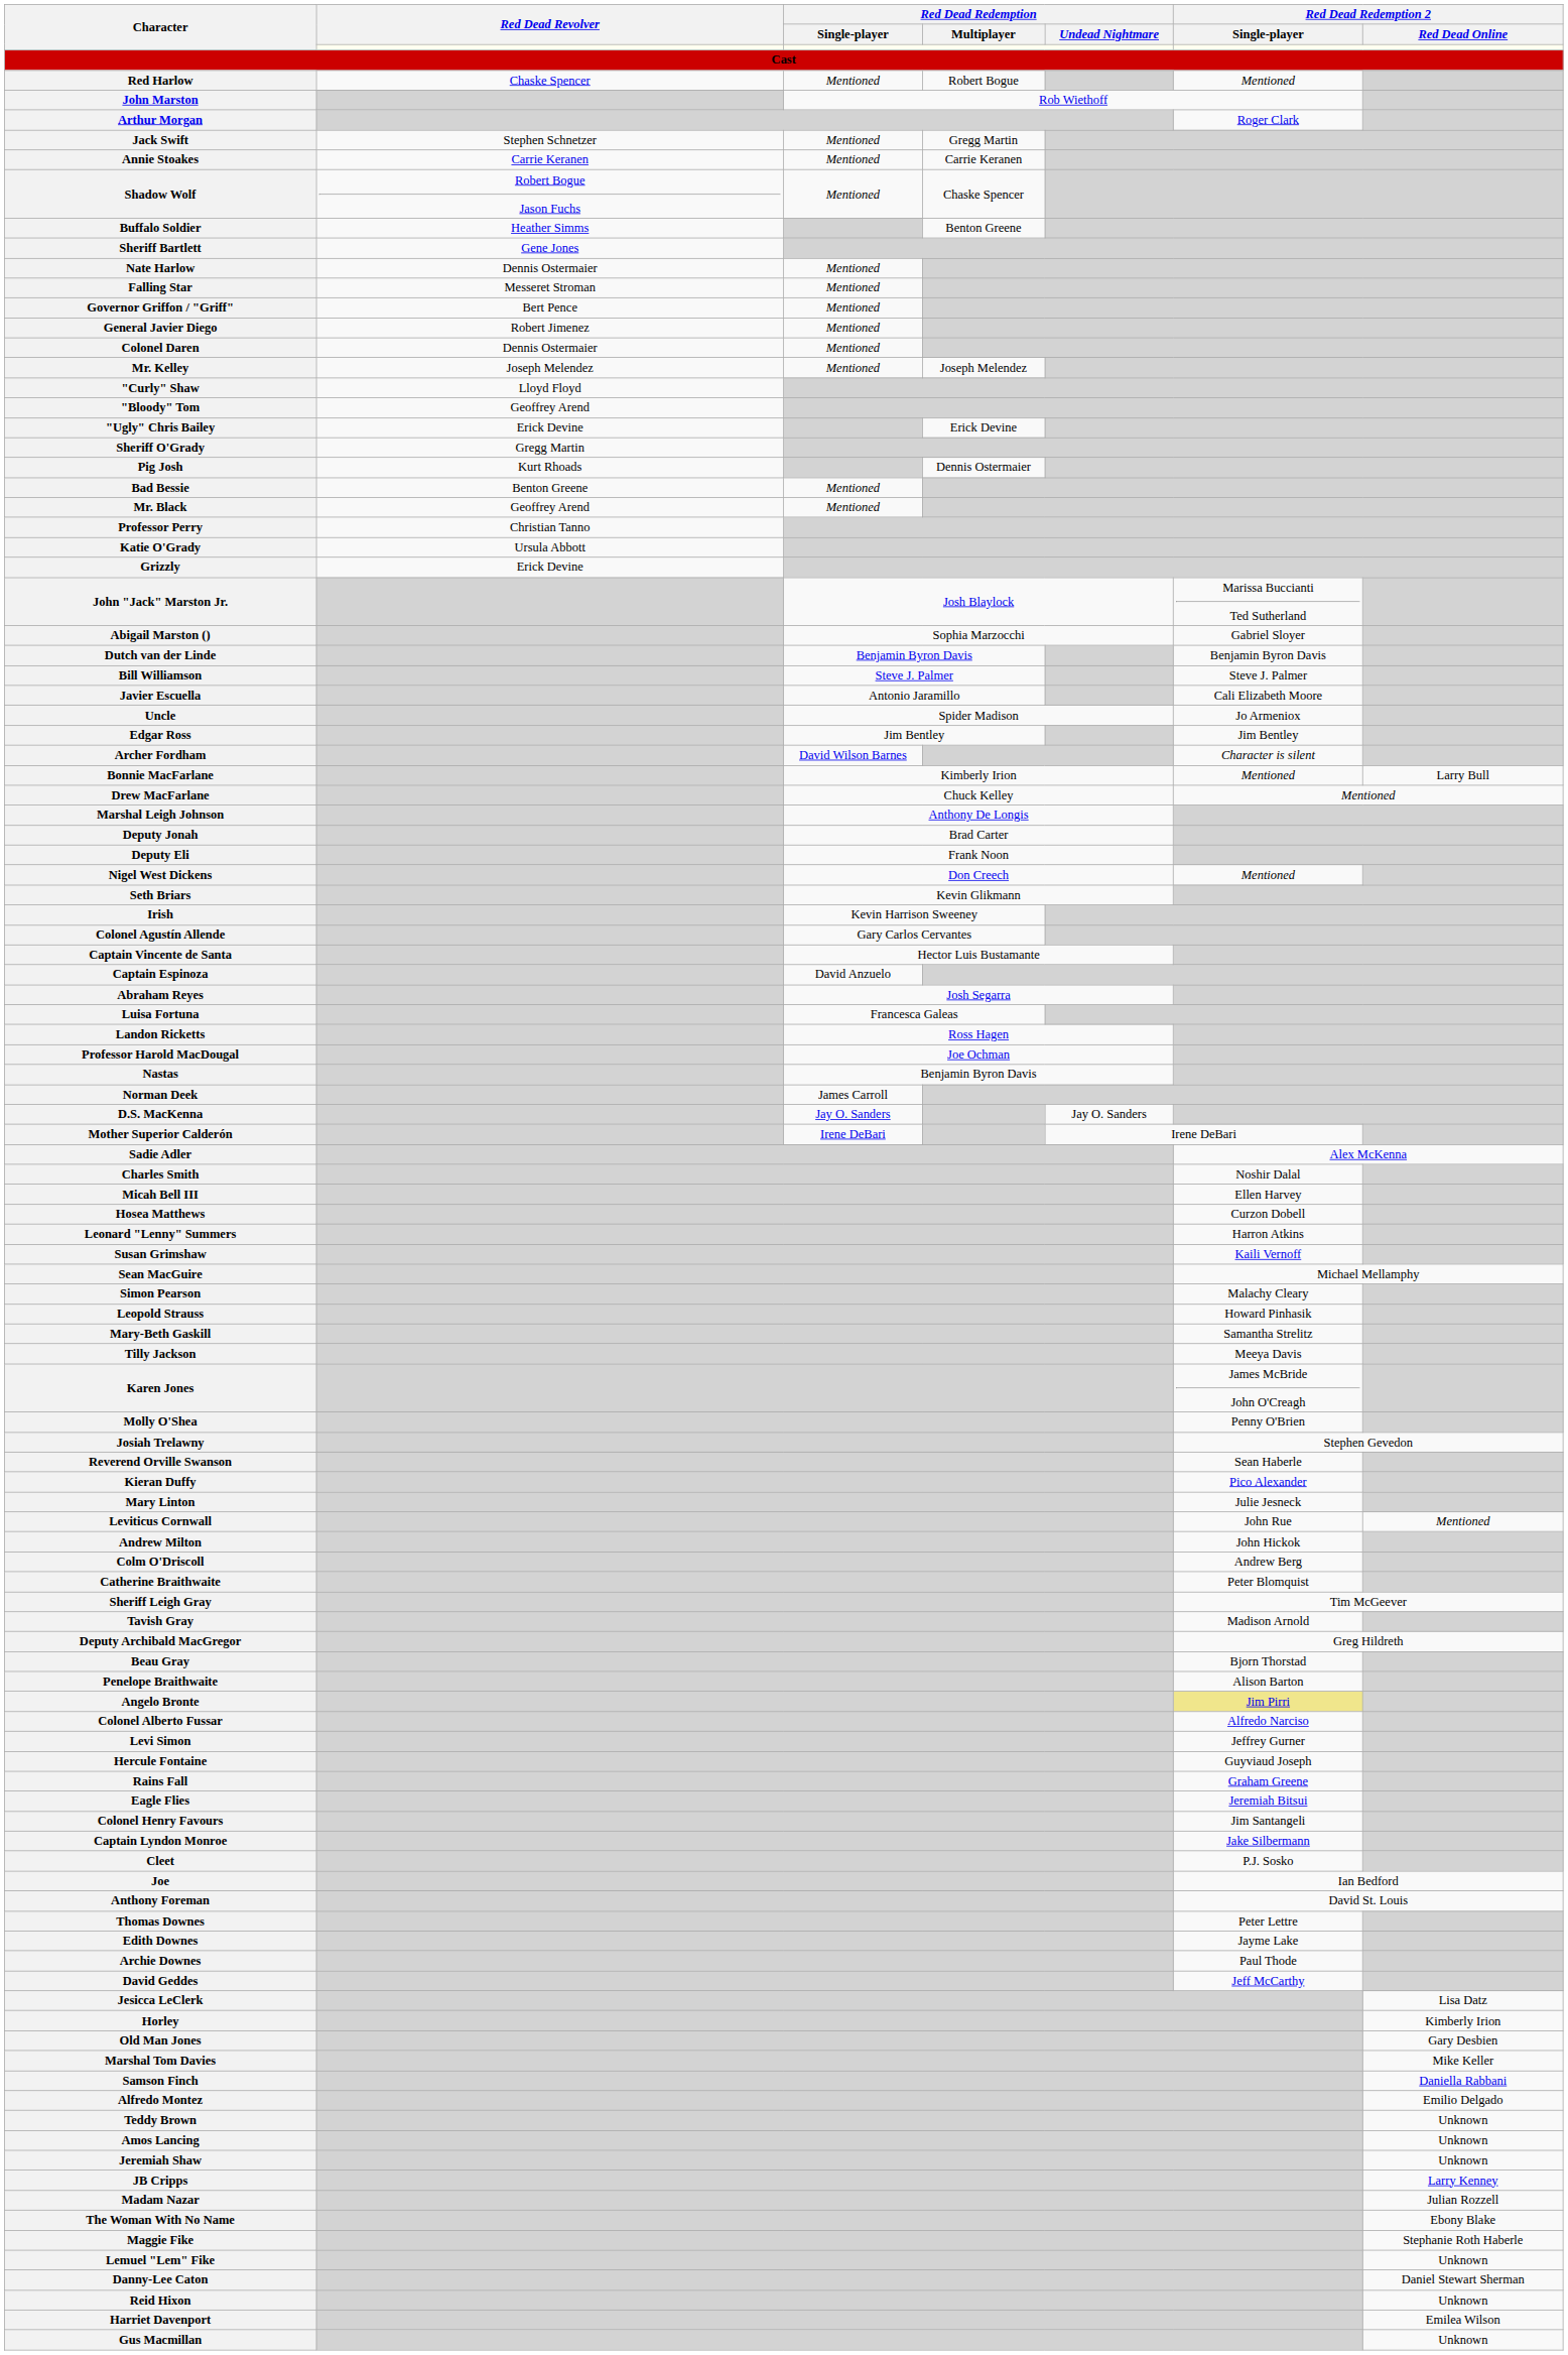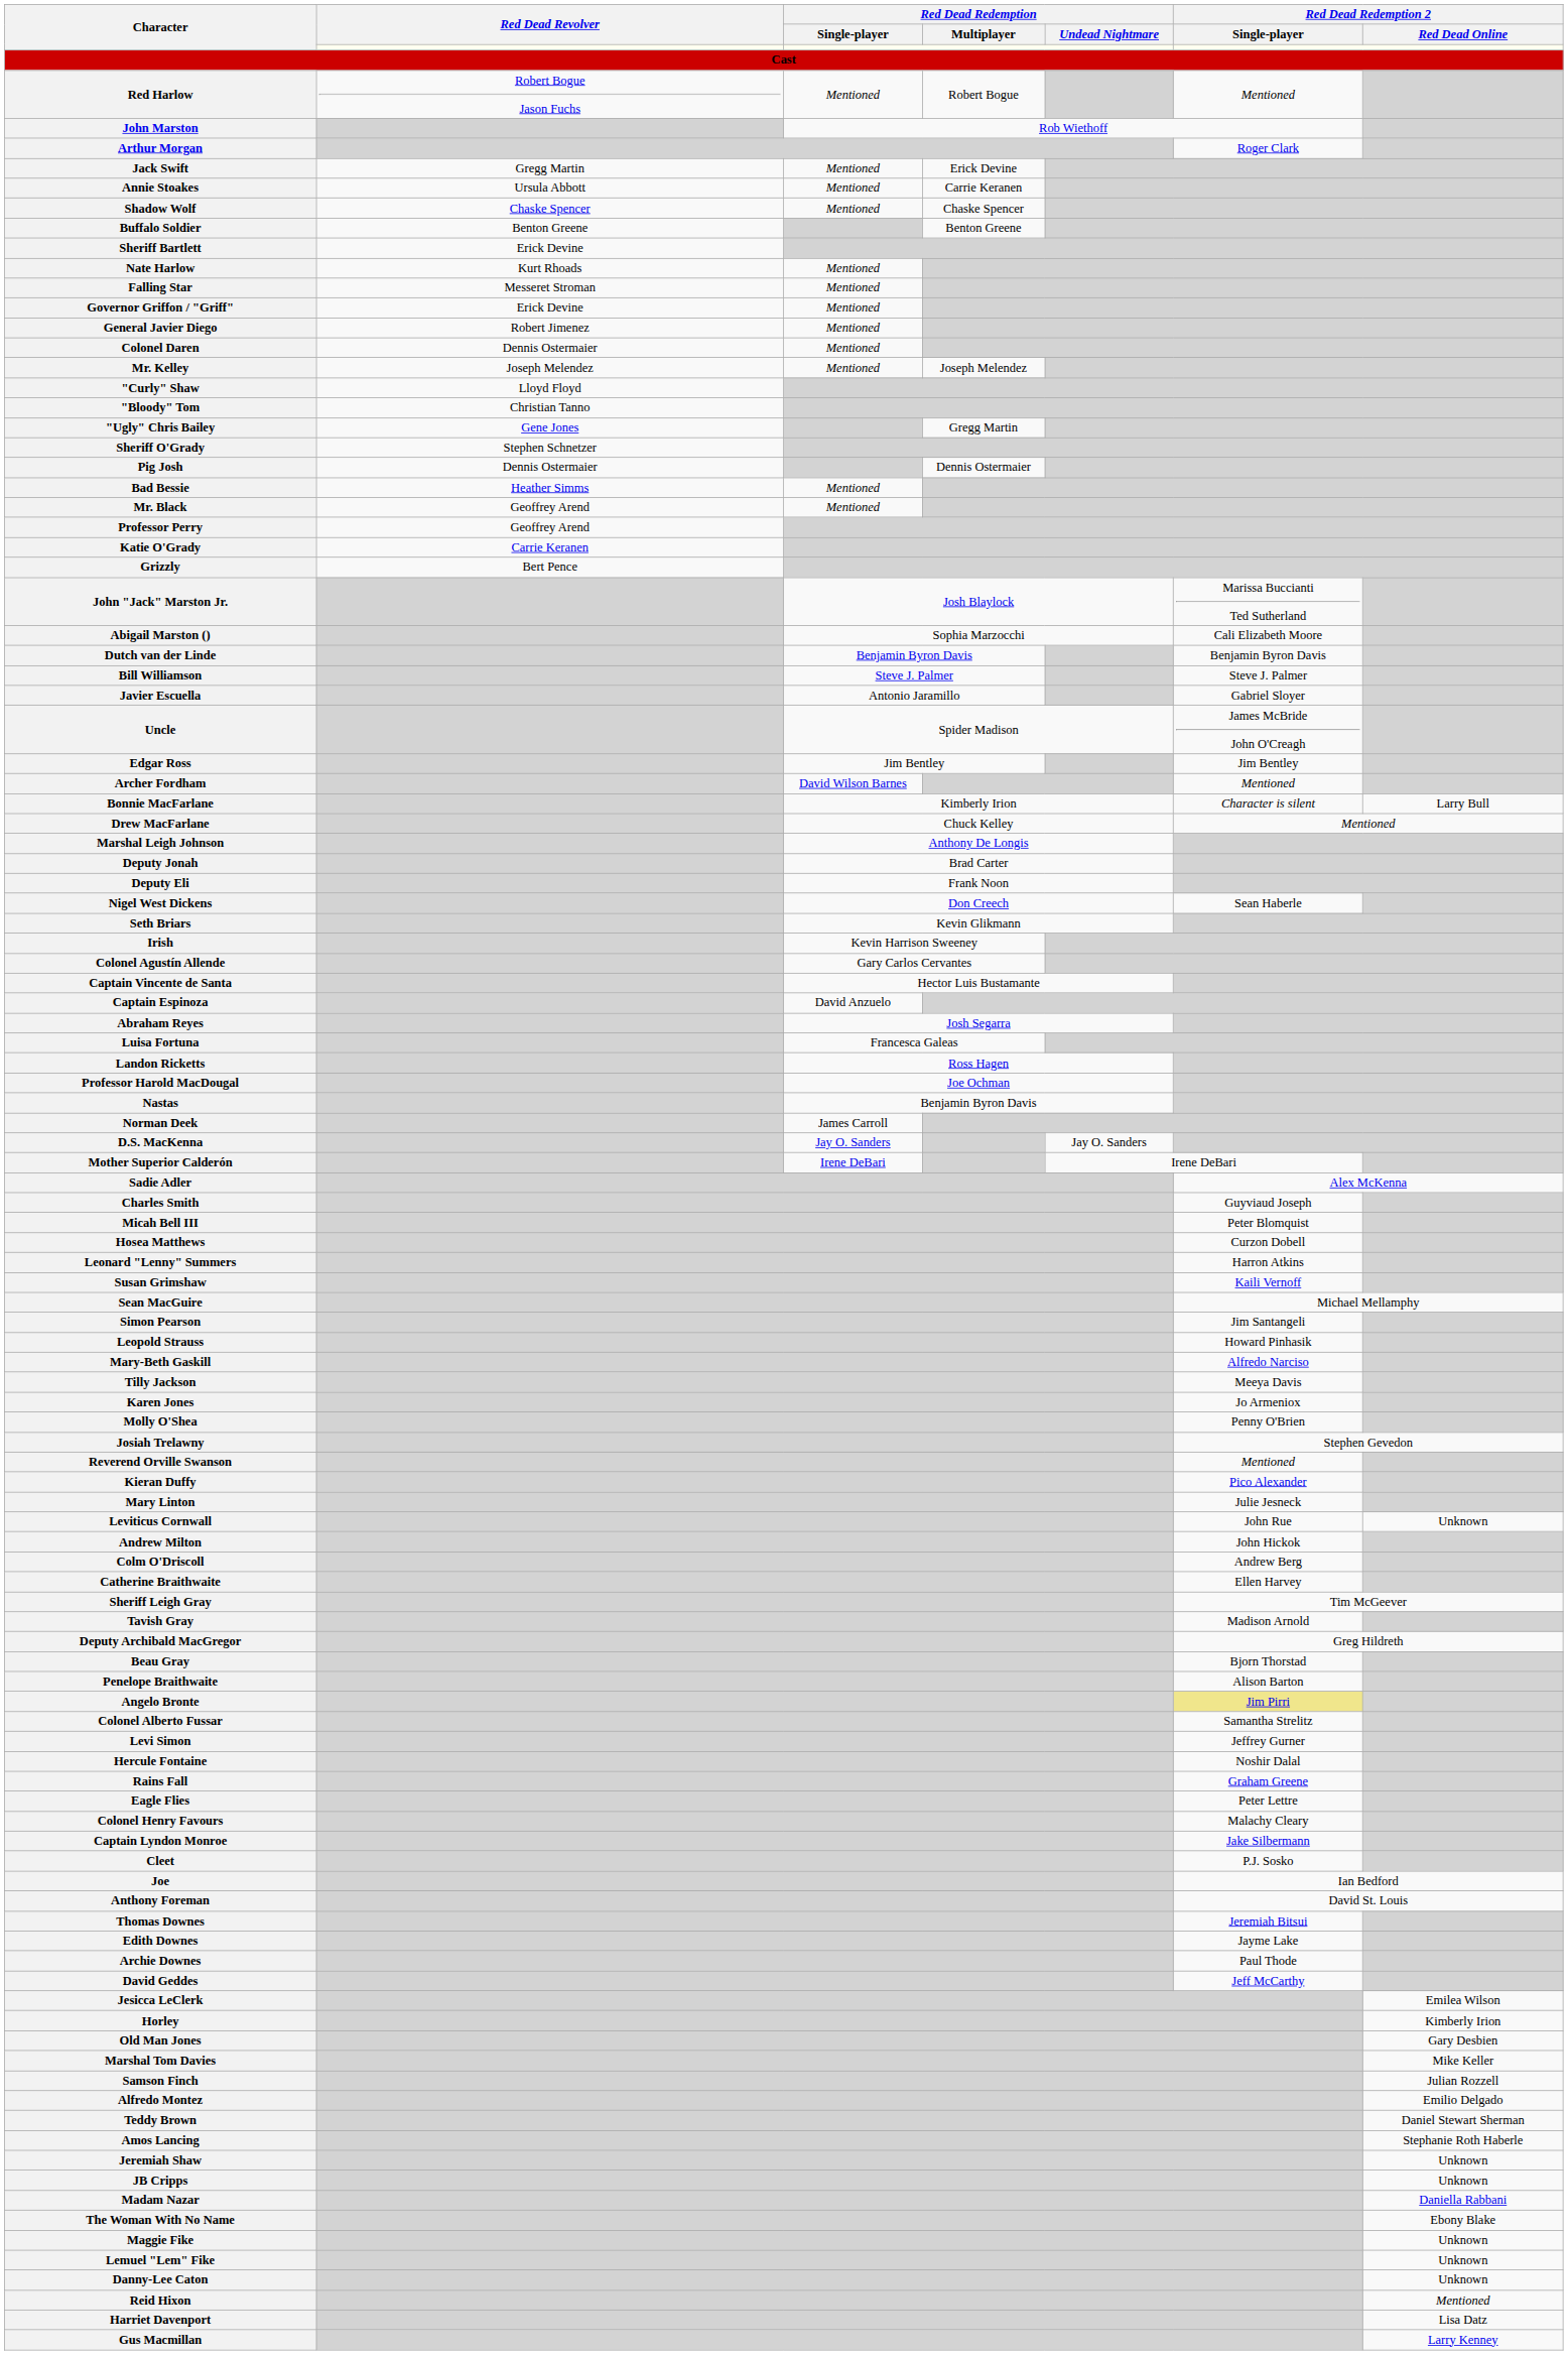Red Harlow | Red Dead Revolver: Chaske Spencer -> Robert Bogue Jason Fuchs
Jack Swift | Red Dead Revolver: Stephen Schnetzer -> Gregg Martin
Jack Swift | Red Dead Redemption / Multiplayer: Gregg Martin -> Erick Devine
Annie Stoakes | Red Dead Revolver: Carrie Keranen -> Ursula Abbott
Shadow Wolf | Red Dead Revolver: Robert Bogue Jason Fuchs -> Chaske Spencer
Buffalo Soldier | Red Dead Revolver: Heather Simms -> Benton Greene
Sheriff Bartlett | Red Dead Revolver: Gene Jones -> Erick Devine
Nate Harlow | Red Dead Revolver: Dennis Ostermaier -> Kurt Rhoads
Governor Griffon / "Griff" | Red Dead Revolver: Bert Pence -> Erick Devine
"Bloody" Tom | Red Dead Revolver: Geoffrey Arend -> Christian Tanno
"Ugly" Chris Bailey | Red Dead Revolver: Erick Devine -> Gene Jones
"Ugly" Chris Bailey | Red Dead Redemption / Multiplayer: Erick Devine -> Gregg Martin
Sheriff O'Grady | Red Dead Revolver: Gregg Martin -> Stephen Schnetzer
Pig Josh | Red Dead Revolver: Kurt Rhoads -> Dennis Ostermaier
Bad Bessie | Red Dead Revolver: Benton Greene -> Heather Simms
Professor Perry | Red Dead Revolver: Christian Tanno -> Geoffrey Arend
Katie O'Grady | Red Dead Revolver: Ursula Abbott -> Carrie Keranen
Grizzly | Red Dead Revolver: Erick Devine -> Bert Pence
Abigail Marston () | Red Dead Redemption 2 / Single-player: Gabriel Sloyer -> Cali Elizabeth Moore
Javier Escuella | Red Dead Redemption 2 / Single-player: Cali Elizabeth Moore -> Gabriel Sloyer
Uncle | Red Dead Redemption 2 / Single-player: Jo Armeniox -> James McBride John O'Creagh
Archer Fordham | Red Dead Redemption 2 / Single-player: Character is silent -> Mentioned
Bonnie MacFarlane | Red Dead Redemption 2 / Single-player: Mentioned -> Character is silent
Nigel West Dickens | Red Dead Redemption 2 / Single-player: Mentioned -> Sean Haberle
Charles Smith | Red Dead Redemption 2 / Single-player: Noshir Dalal -> Guyviaud Joseph
Micah Bell III | Red Dead Redemption 2 / Single-player: Ellen Harvey -> Peter Blomquist
Simon Pearson | Red Dead Redemption 2 / Single-player: Malachy Cleary -> Jim Santangeli
Mary-Beth Gaskill | Red Dead Redemption 2 / Single-player: Samantha Strelitz -> Alfredo Narciso
Karen Jones | Red Dead Redemption 2 / Single-player: James McBride John O'Creagh -> Jo Armeniox
Reverend Orville Swanson | Red Dead Redemption 2 / Single-player: Sean Haberle -> Mentioned
Leviticus Cornwall | Red Dead Redemption 2 / Red Dead Online: Mentioned -> Unknown
Catherine Braithwaite | Red Dead Redemption 2 / Single-player: Peter Blomquist -> Ellen Harvey
Colonel Alberto Fussar | Red Dead Redemption 2 / Single-player: Alfredo Narciso -> Samantha Strelitz
Hercule Fontaine | Red Dead Redemption 2 / Single-player: Guyviaud Joseph -> Noshir Dalal
Eagle Flies | Red Dead Redemption 2 / Single-player: Jeremiah Bitsui -> Peter Lettre
Colonel Henry Favours | Red Dead Redemption 2 / Single-player: Jim Santangeli -> Malachy Cleary
Thomas Downes | Red Dead Redemption 2 / Single-player: Peter Lettre -> Jeremiah Bitsui
Jesicca LeClerk | Red Dead Redemption 2 / Red Dead Online: Lisa Datz -> Emilea Wilson
Samson Finch | Red Dead Redemption 2 / Red Dead Online: Daniella Rabbani -> Julian Rozzell
Teddy Brown | Red Dead Redemption 2 / Red Dead Online: Unknown -> Daniel Stewart Sherman
Amos Lancing | Red Dead Redemption 2 / Red Dead Online: Unknown -> Stephanie Roth Haberle
JB Cripps | Red Dead Redemption 2 / Red Dead Online: Larry Kenney -> Unknown
Madam Nazar | Red Dead Redemption 2 / Red Dead Online: Julian Rozzell -> Daniella Rabbani
Maggie Fike | Red Dead Redemption 2 / Red Dead Online: Stephanie Roth Haberle -> Unknown
Danny-Lee Caton | Red Dead Redemption 2 / Red Dead Online: Daniel Stewart Sherman -> Unknown
Reid Hixon | Red Dead Redemption 2 / Red Dead Online: Unknown -> Mentioned
Harriet Davenport | Red Dead Redemption 2 / Red Dead Online: Emilea Wilson -> Lisa Datz
Gus Macmillan | Red Dead Redemption 2 / Red Dead Online: Unknown -> Larry Kenney
